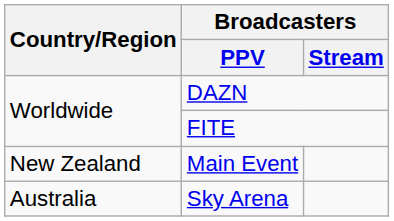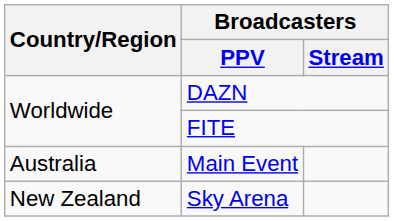Main Event | Country/Region: New Zealand -> Australia
Sky Arena | Country/Region: Australia -> New Zealand
